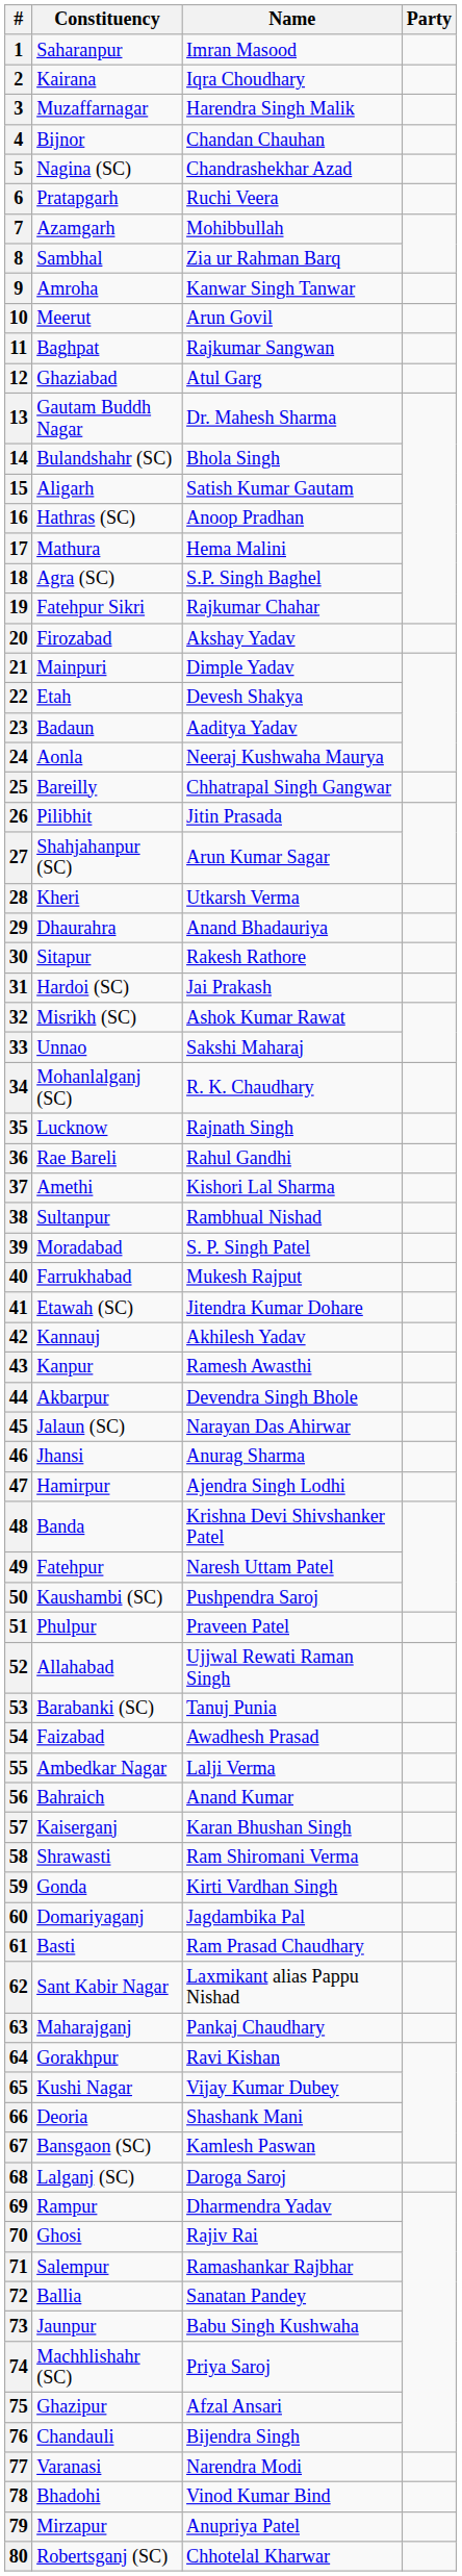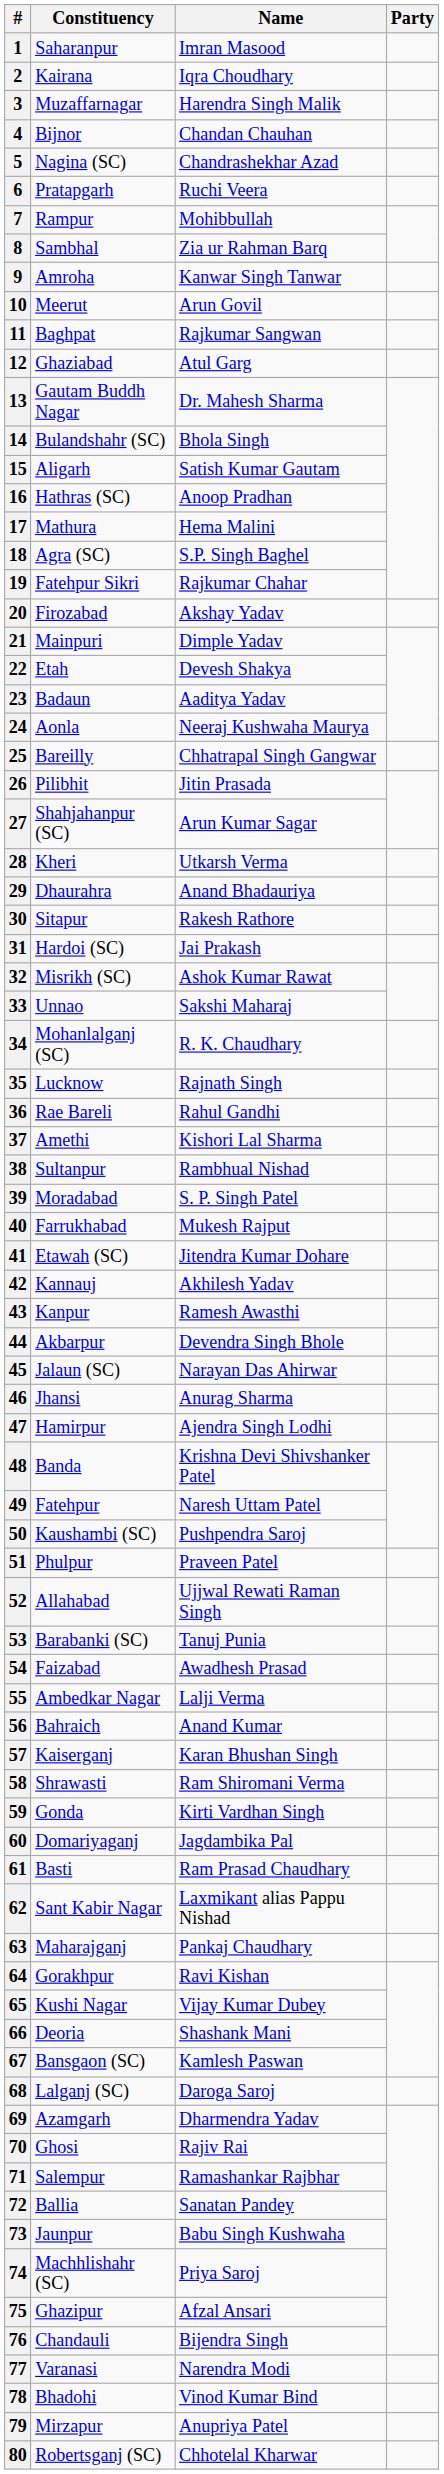7 | Constituency: Azamgarh -> Rampur
69 | Constituency: Rampur -> Azamgarh
